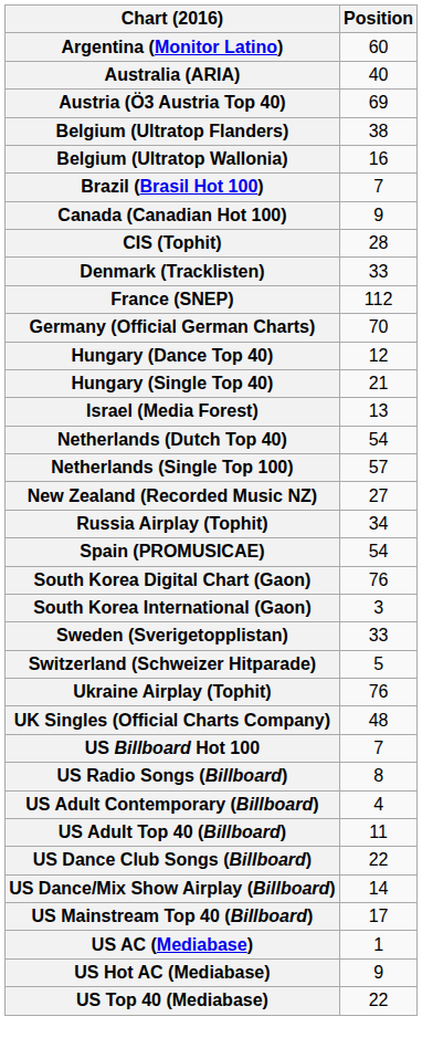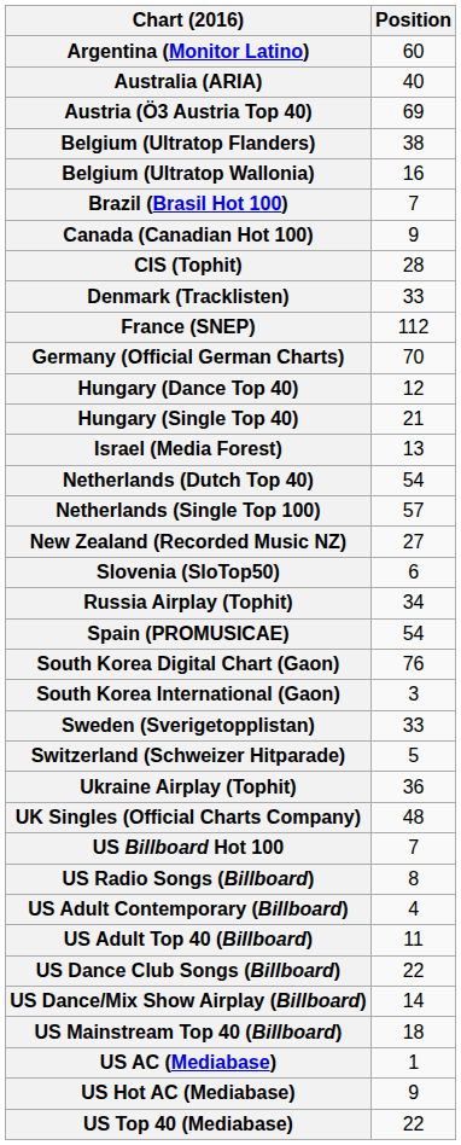+ row: Slovenia (SloTop50) | 6
Ukraine Airplay (Tophit) | Position: 76 -> 36
US Mainstream Top 40 (Billboard) | Position: 17 -> 18
